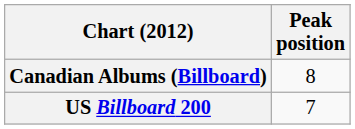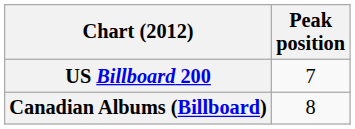rows swapped: Canadian Albums (Billboard) <-> US Billboard 200
